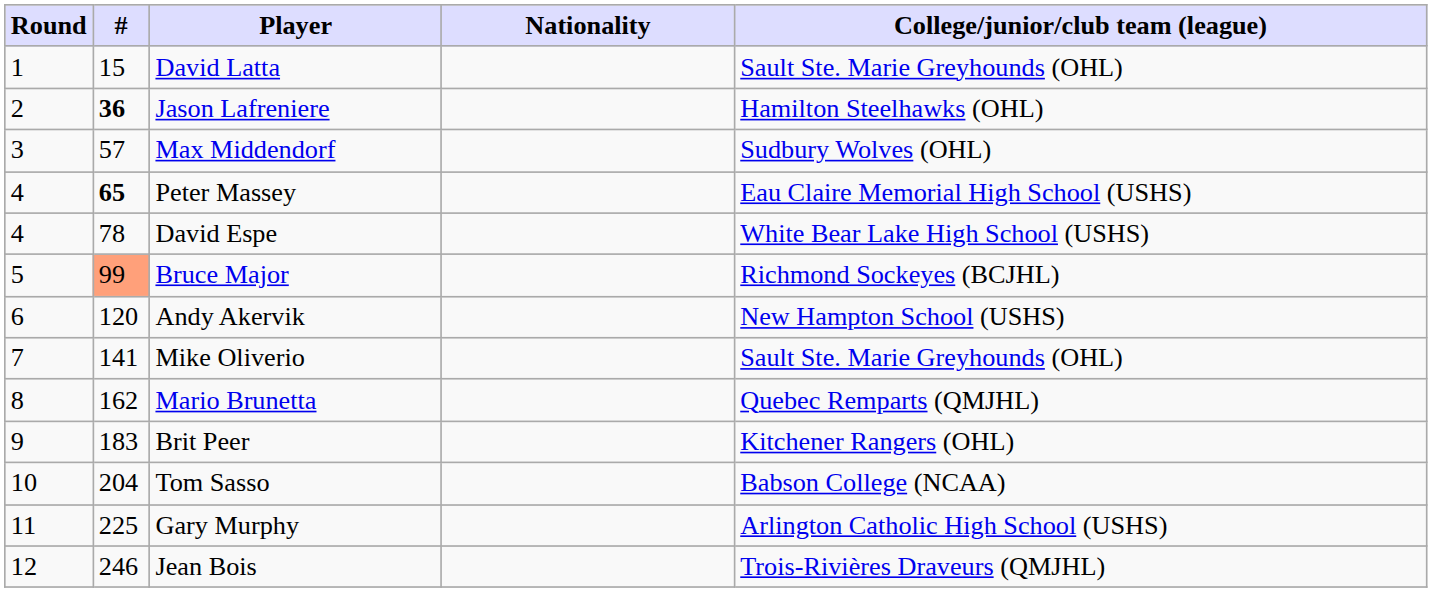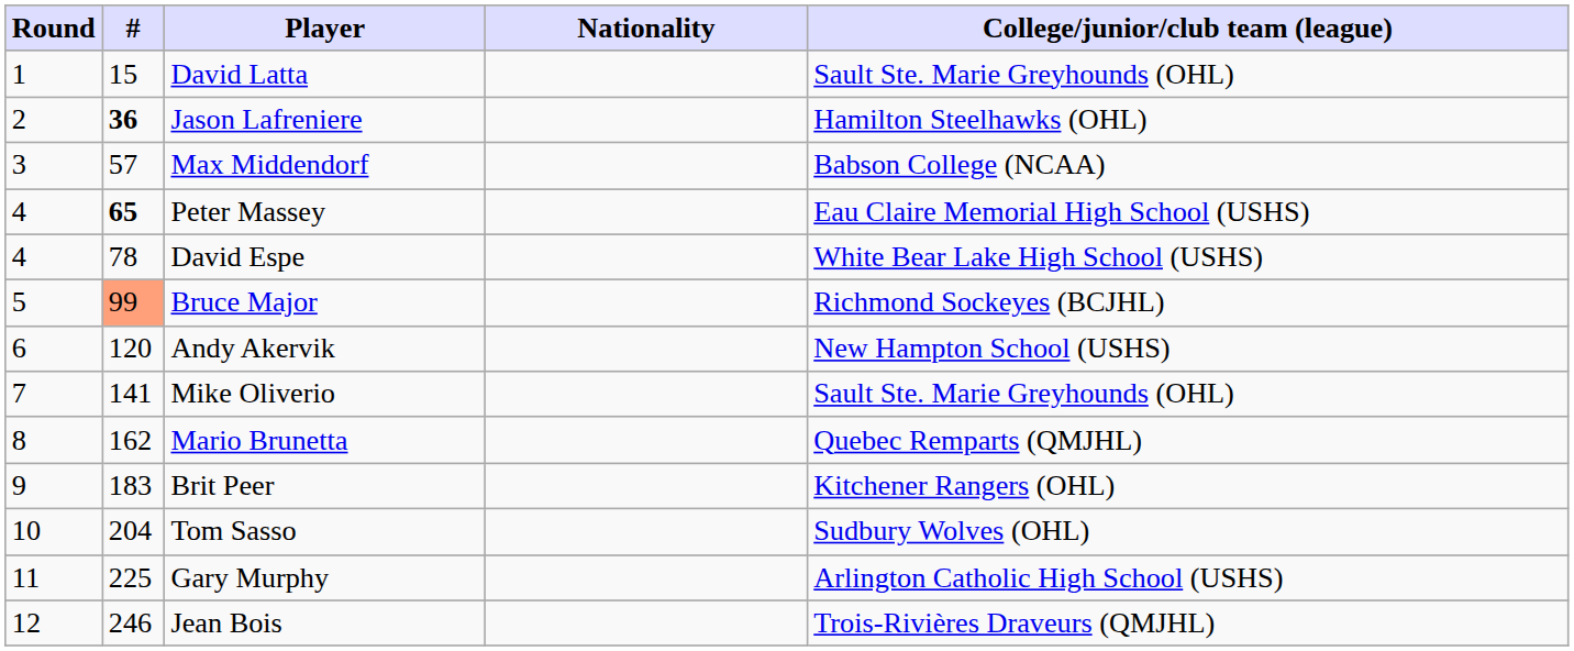Max Middendorf | College/junior/club team (league): Sudbury Wolves (OHL) -> Babson College (NCAA)
Tom Sasso | College/junior/club team (league): Babson College (NCAA) -> Sudbury Wolves (OHL)
